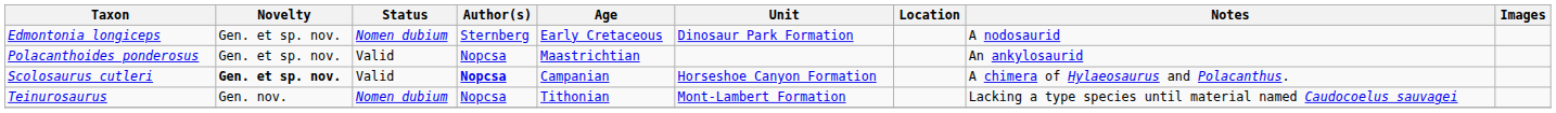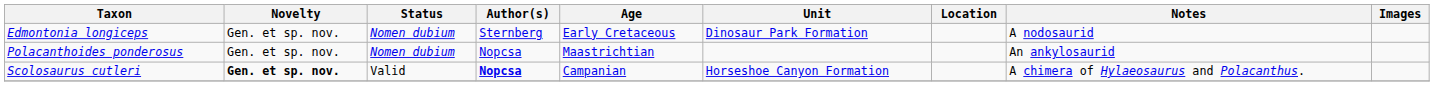Polacanthoides ponderosus | Status: Valid -> Nomen dubium
- row: Teinurosaurus | Gen. nov. | Nomen dubium | Nopcsa | Tithonian | Mont-Lambert Formation | Lacking a type species until material named Caudocoelus sauvagei
